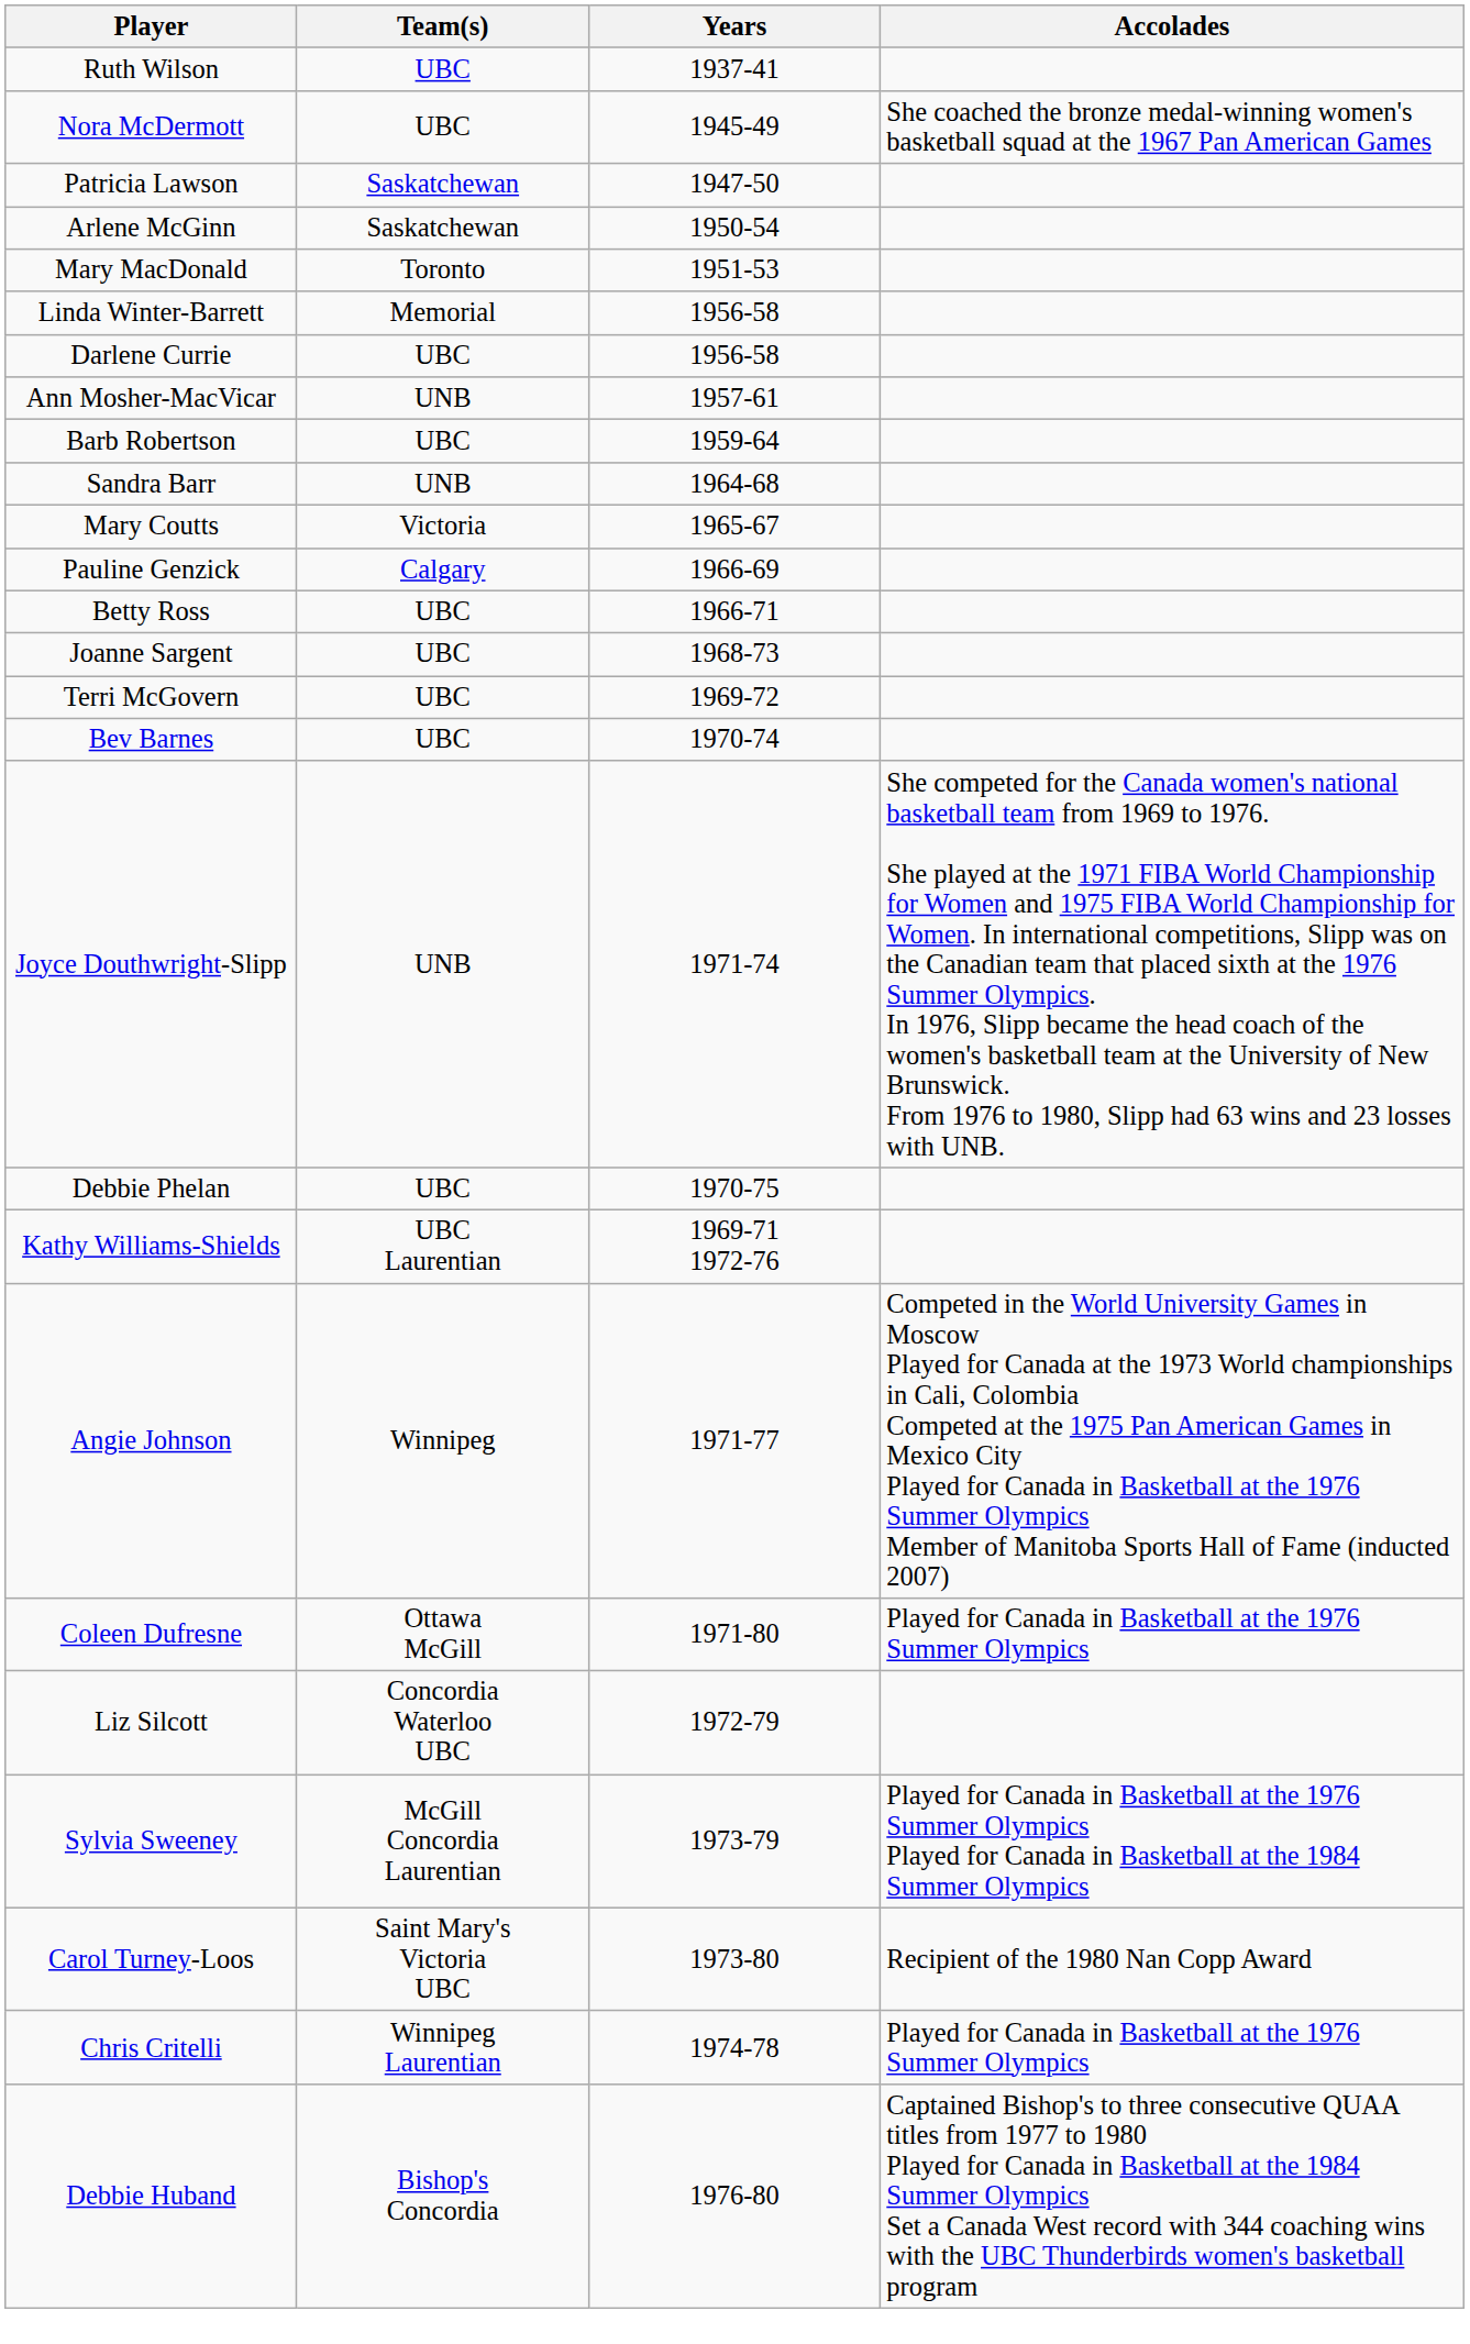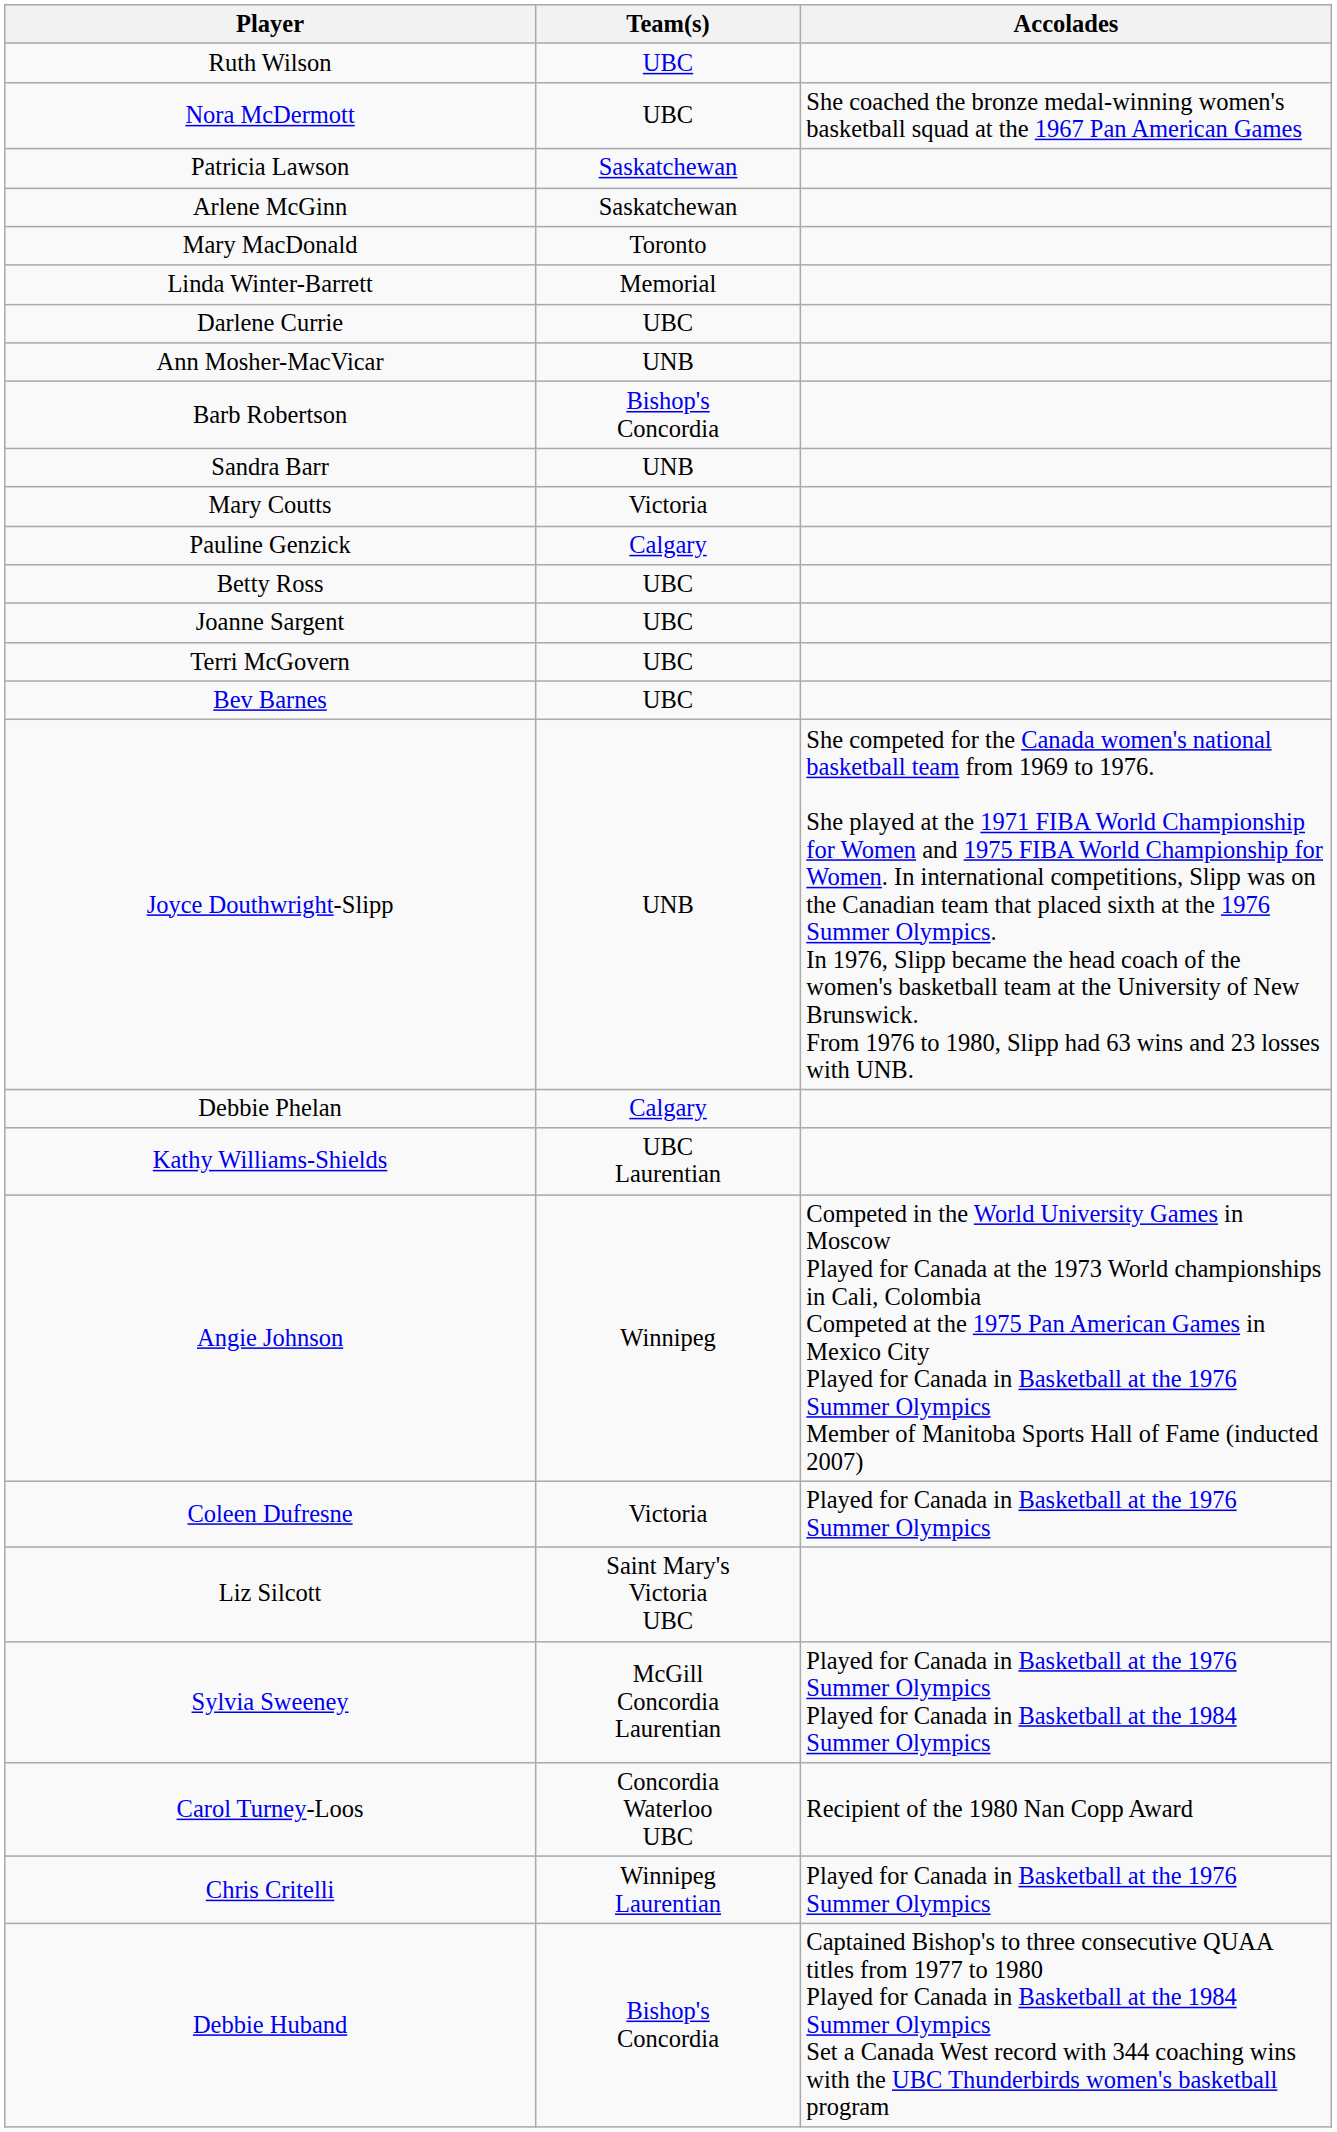- column: Years | 1937-41 | 1945-49 | 1947-50 | 1950-54 | 1951-53 | 1956-58 | 1956-58 | 1957-61 | 1959-64 | 1964-68 | 1965-67 | 1966-69 | 1966-71 | 1968-73 | 1969-72 | 1970-74 | 1971-74 | 1970-75 | 1969-71 1972-76 | 1971-77 | 1971-80 | 1972-79 | 1973-79 | 1973-80 | 1974-78 | 1976-80
Barb Robertson | Team(s): UBC -> Bishop's Concordia
Debbie Phelan | Team(s): UBC -> Calgary
Coleen Dufresne | Team(s): Ottawa McGill -> Victoria
Liz Silcott | Team(s): Concordia Waterloo UBC -> Saint Mary's Victoria UBC
Carol Turney-Loos | Team(s): Saint Mary's Victoria UBC -> Concordia Waterloo UBC
